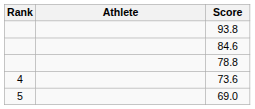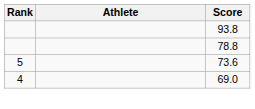- row: 84.6
73.6 | Rank: 4 -> 5
69.0 | Rank: 5 -> 4
